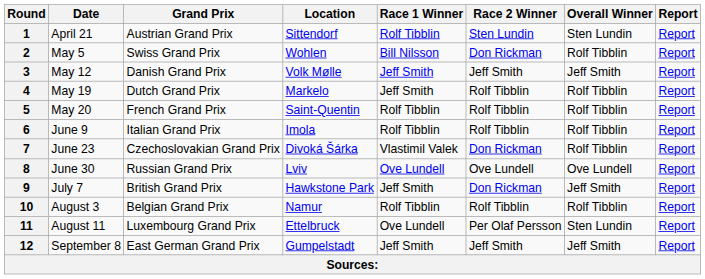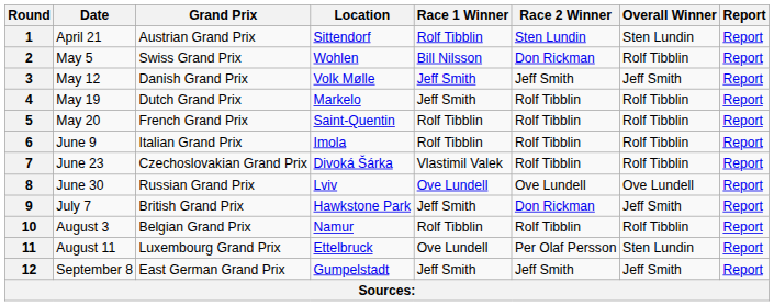7 | Race 2 Winner: Don Rickman -> Rolf Tibblin
